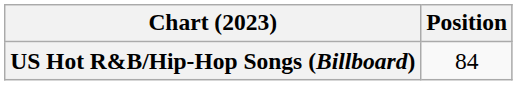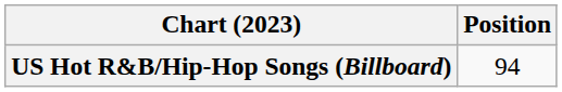US Hot R&B/Hip-Hop Songs (Billboard) | Position: 84 -> 94
